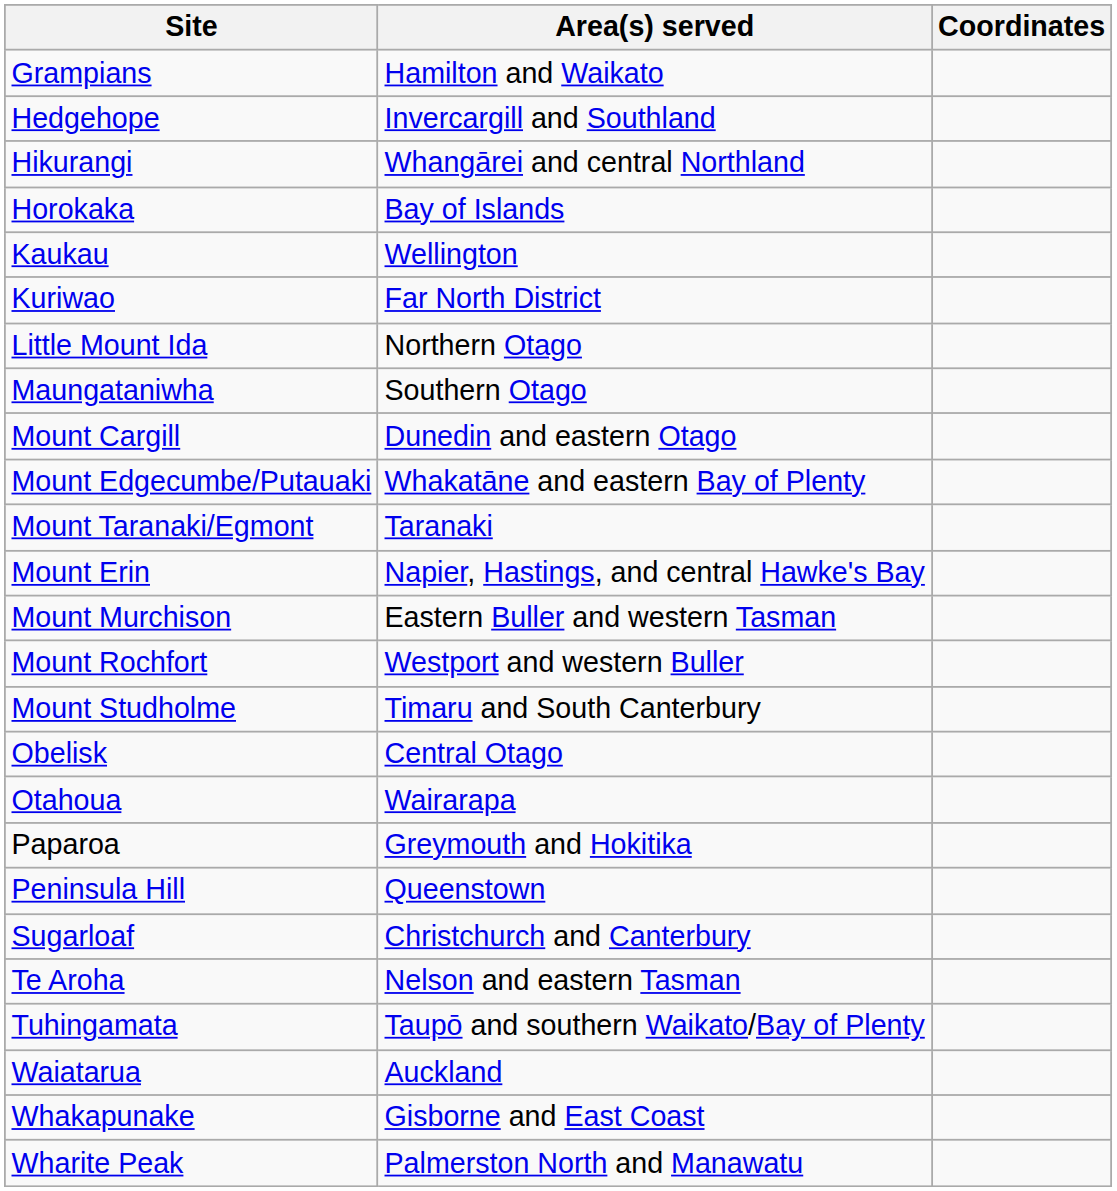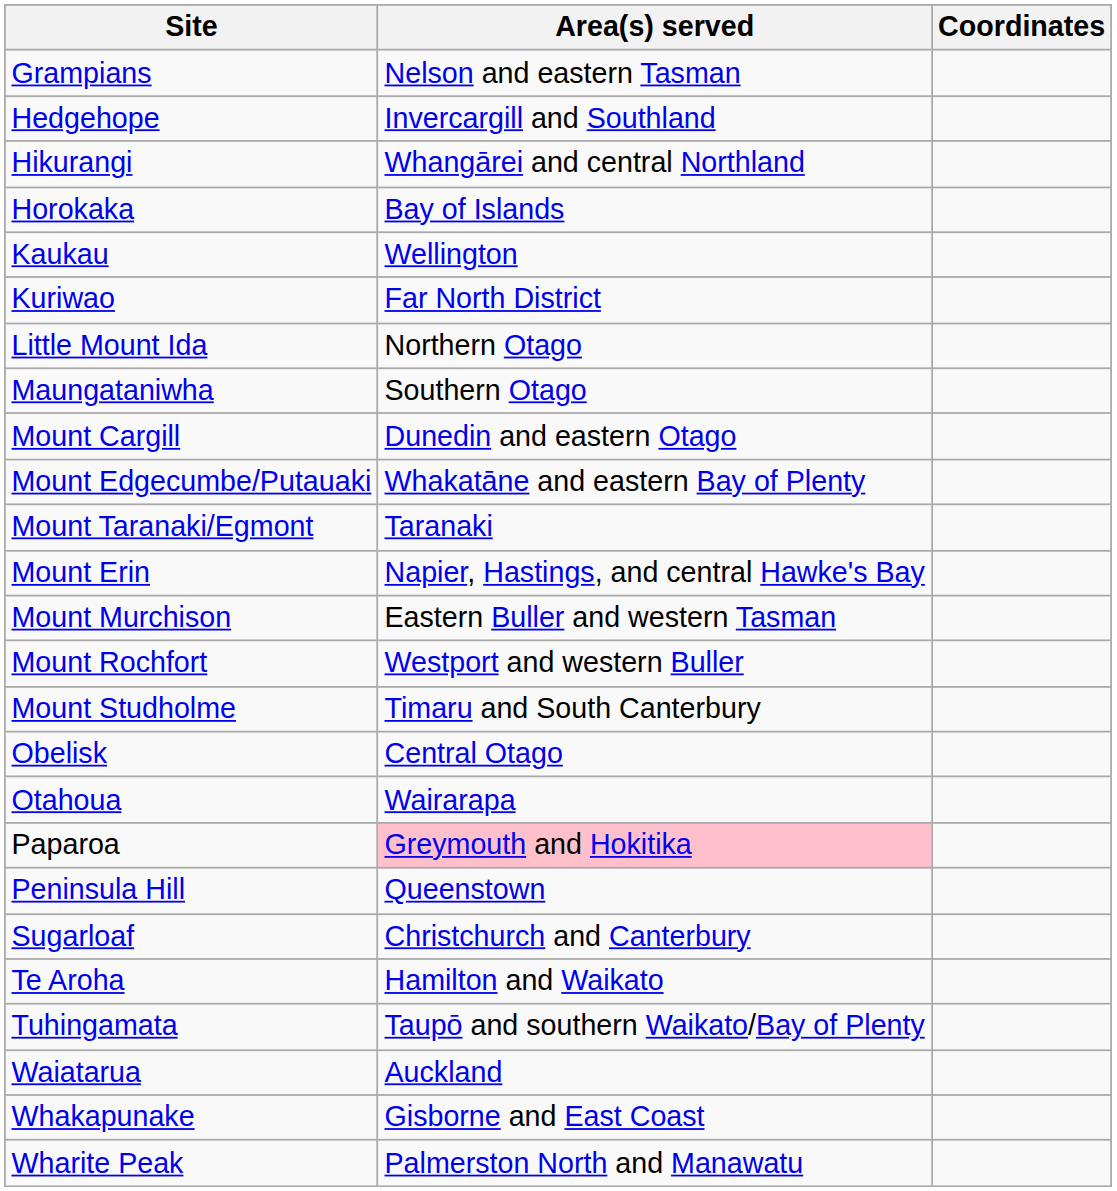Grampians | Area(s) served: Hamilton and Waikato -> Nelson and eastern Tasman
Paparoa | Area(s) served: no background -> pink background
Te Aroha | Area(s) served: Nelson and eastern Tasman -> Hamilton and Waikato
